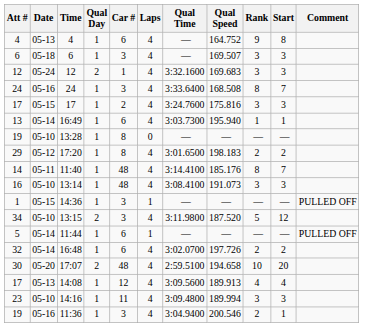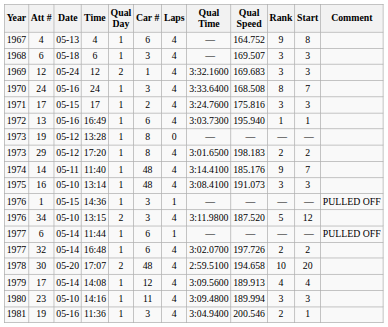+ column: Year | 1967 | 1968 | 1969 | 1970 | 1971 | 1972 | 1973 | 1973 | 1974 | 1975 | 1976 | 1976 | 1977 | 1977 | 1978 | 1979 | 1980 | 1981
16:49 | Date: 05-14 -> 05-16
13:28 | Date: 05-10 -> 05-12
11:40 | Rank: 8 -> 9
11:44 | Att #: 5 -> 6
14:08 | Date: 05-13 -> 05-14
